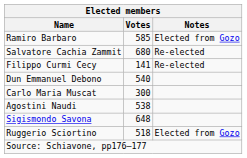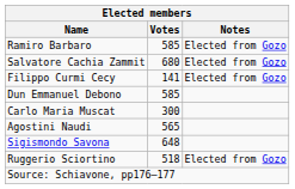Salvatore Cachia Zammit | Notes: Re-elected -> Elected from Gozo
Filippo Curmi Cecy | Notes: Re-elected -> Elected from Gozo
Dun Emmanuel Debono | Votes: 540 -> 585
Agostini Naudi | Votes: 538 -> 565
